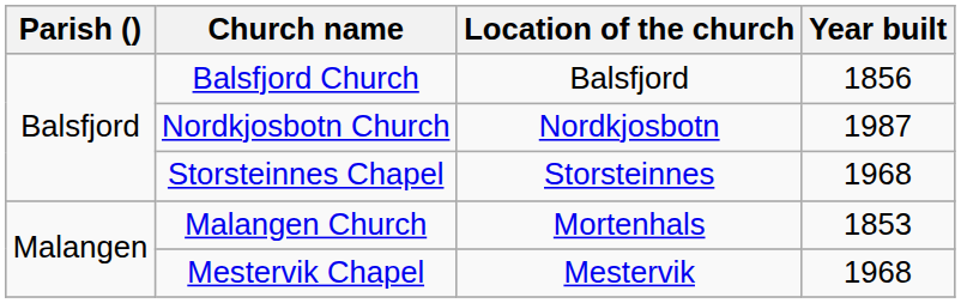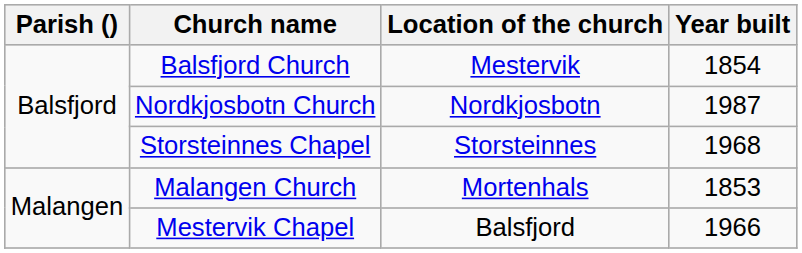Balsfjord Church | Location of the church: Balsfjord -> Mestervik
Balsfjord Church | Year built: 1856 -> 1854
Mestervik Chapel | Location of the church: Mestervik -> Balsfjord
Mestervik Chapel | Year built: 1968 -> 1966
